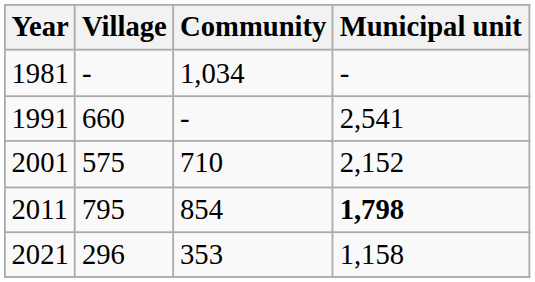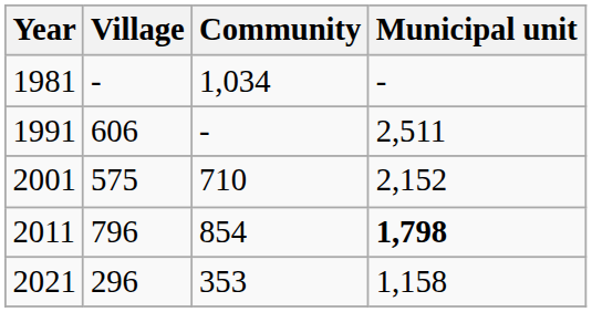1991 | Village: 660 -> 606
1991 | Municipal unit: 2,541 -> 2,511
2011 | Village: 795 -> 796
